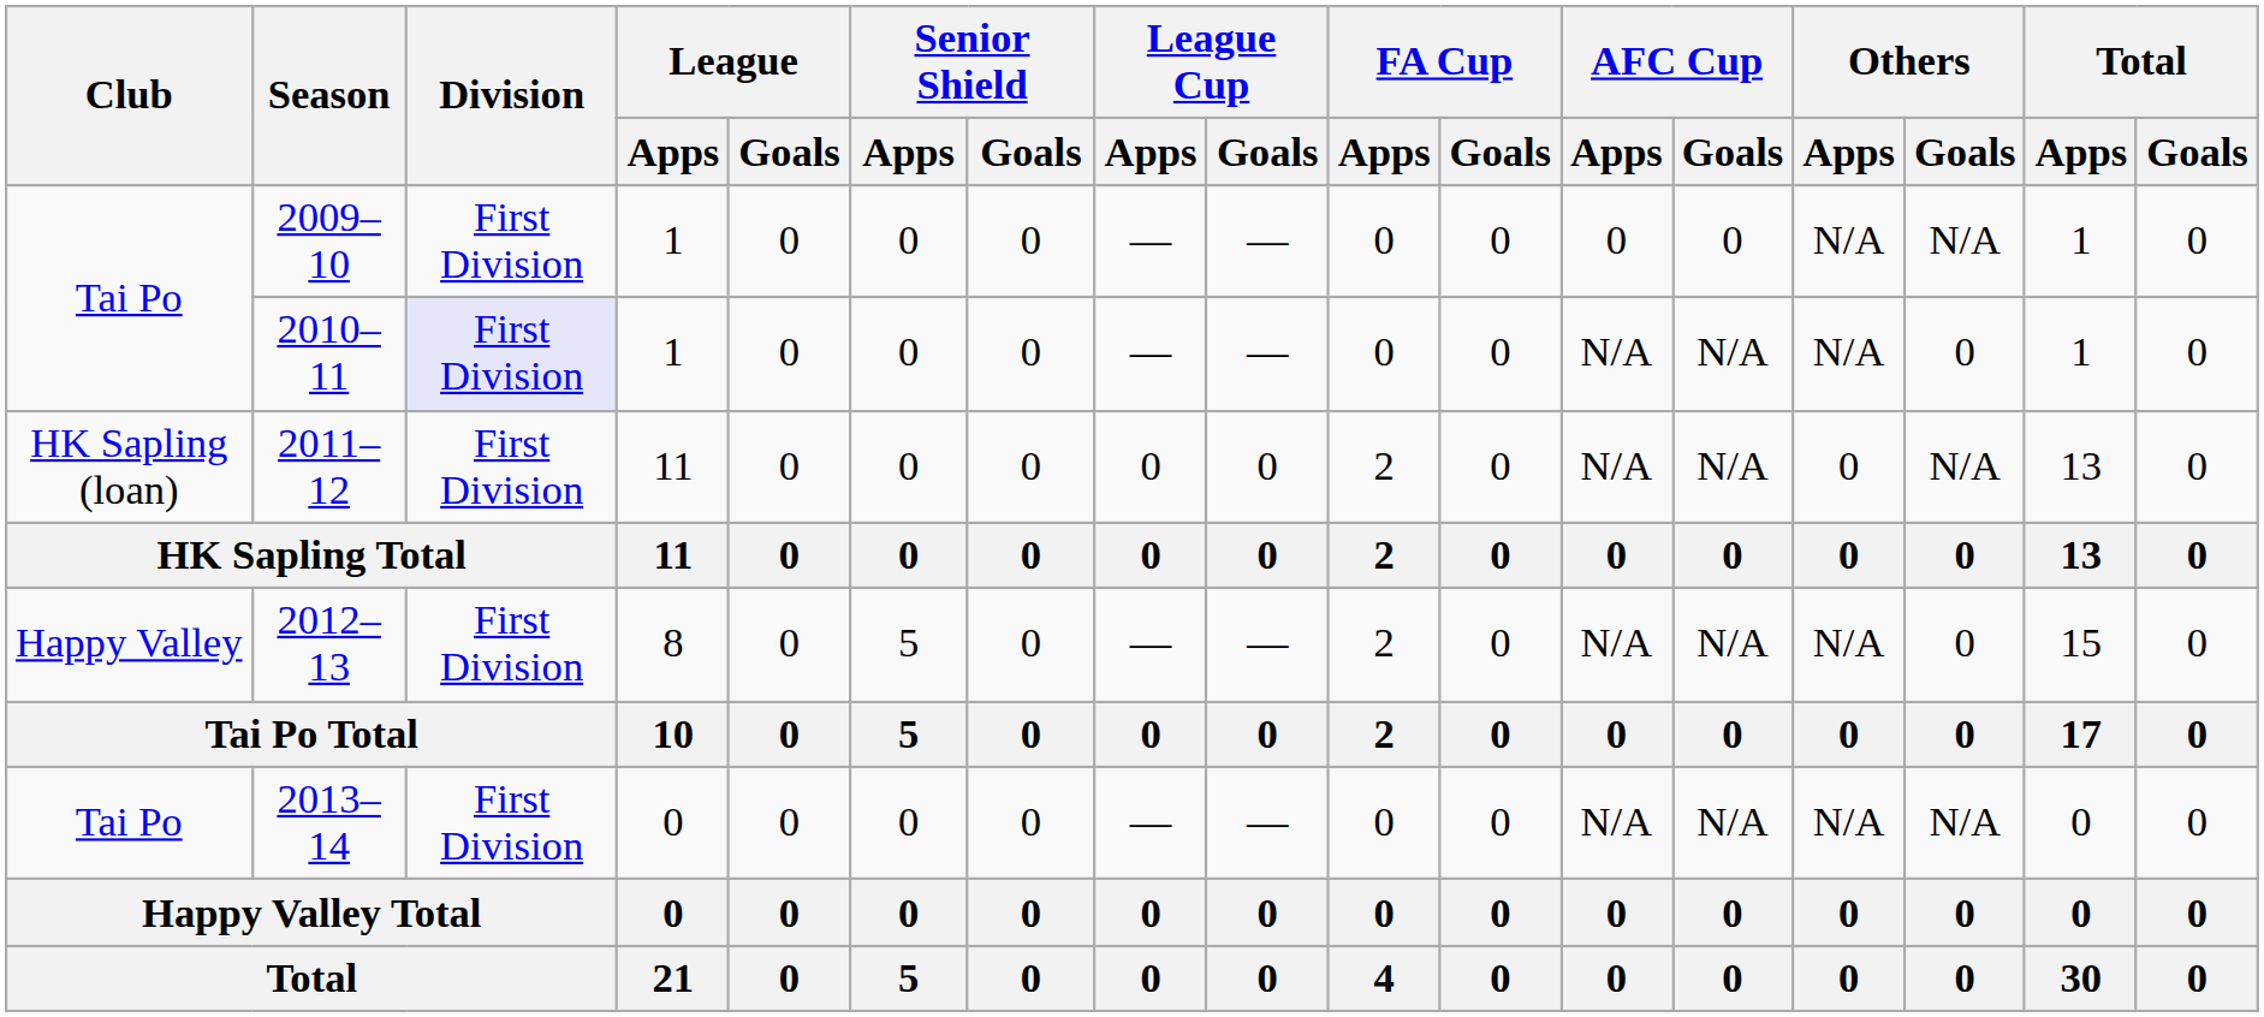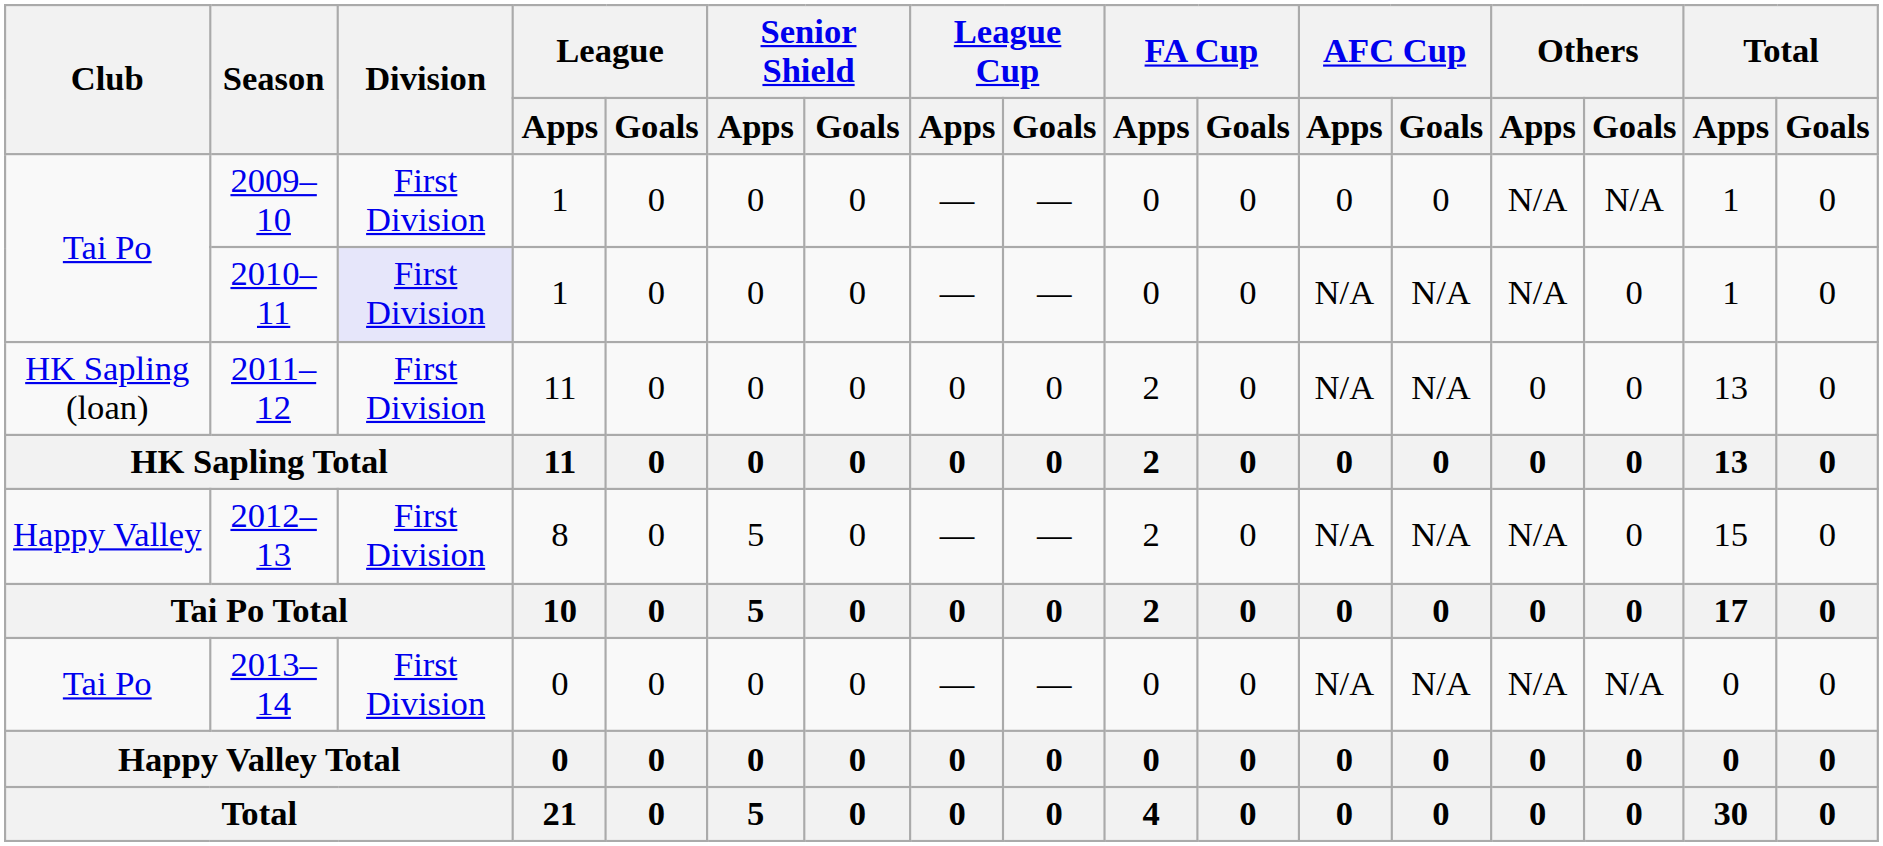2011–12 | Others / Goals: N/A -> 0
